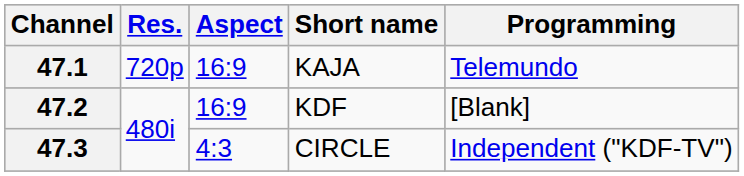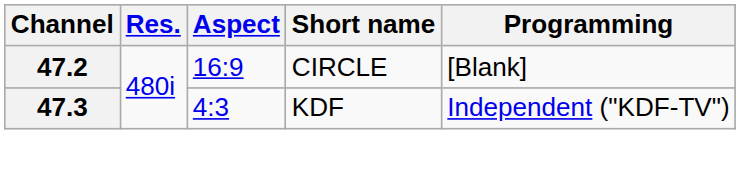- row: 47.1 | 720p | 16:9 | KAJA | Telemundo
47.2 | Short name: KDF -> CIRCLE
47.3 | Short name: CIRCLE -> KDF
